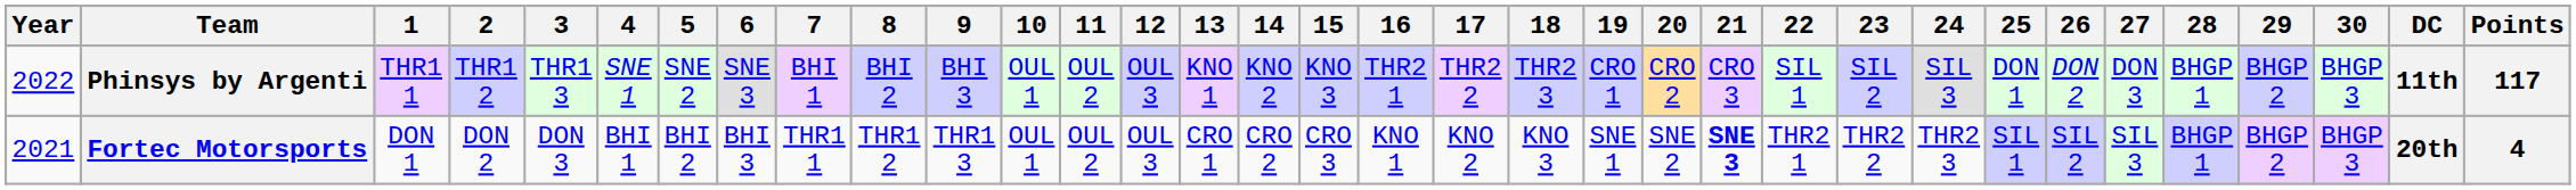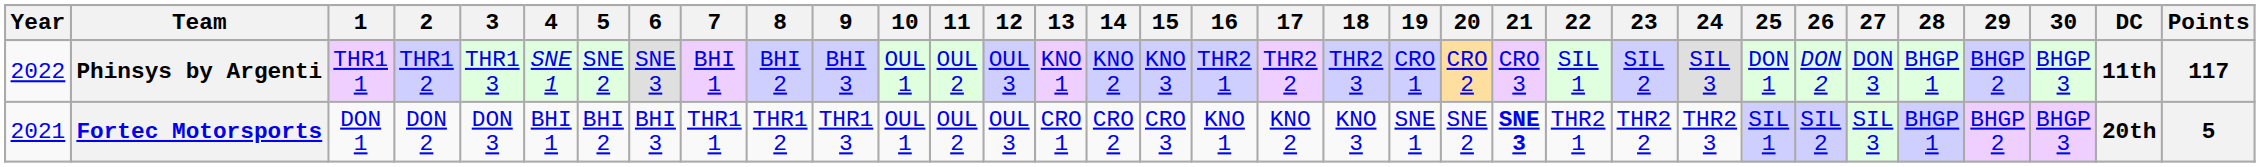Fortec Motorsports | Points: 4 -> 5
